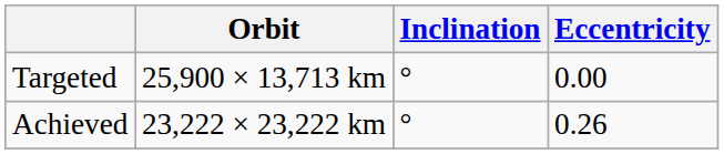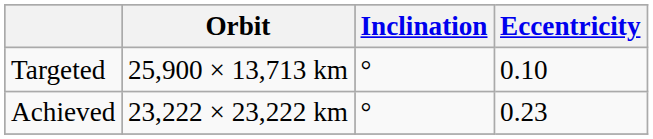Targeted | Eccentricity: 0.00 -> 0.10
Achieved | Eccentricity: 0.26 -> 0.23
